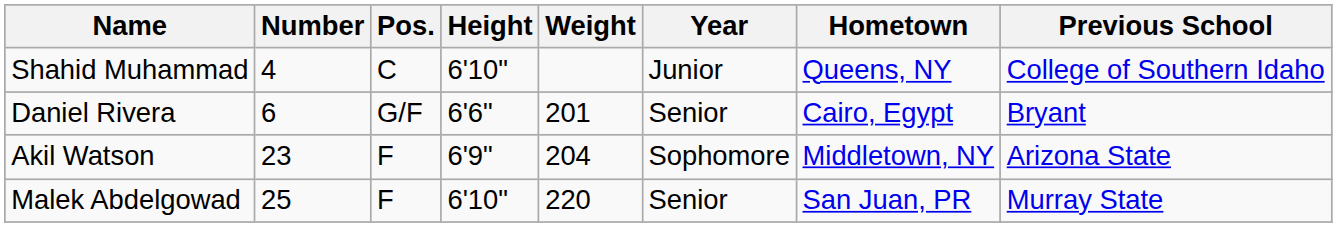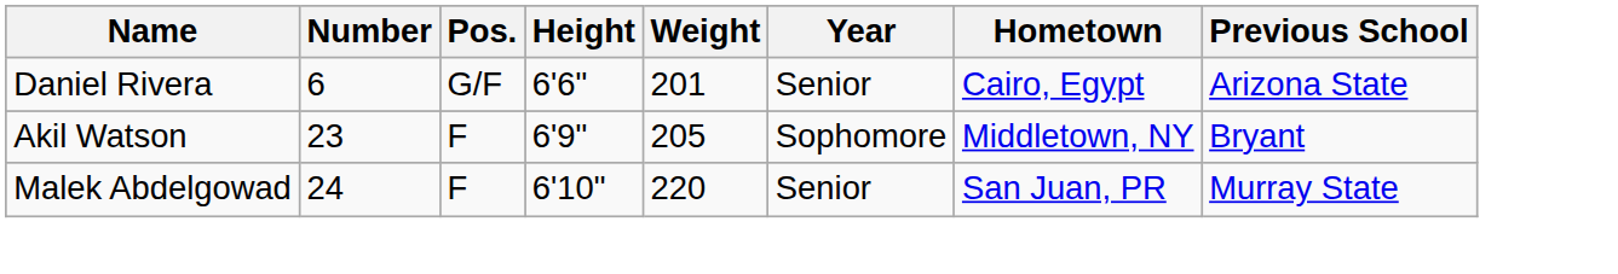- row: Shahid Muhammad | 4 | C | 6'10" | Junior | Queens, NY | College of Southern Idaho
Daniel Rivera | Previous School: Bryant -> Arizona State
Akil Watson | Weight: 204 -> 205
Akil Watson | Previous School: Arizona State -> Bryant
Malek Abdelgowad | Number: 25 -> 24
